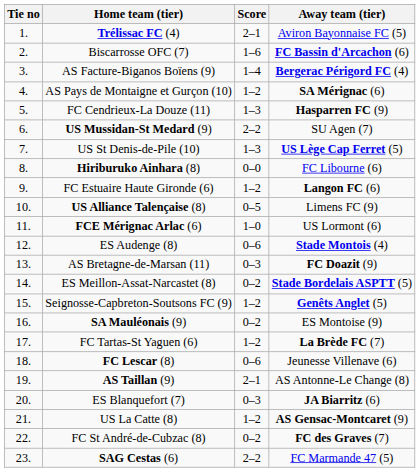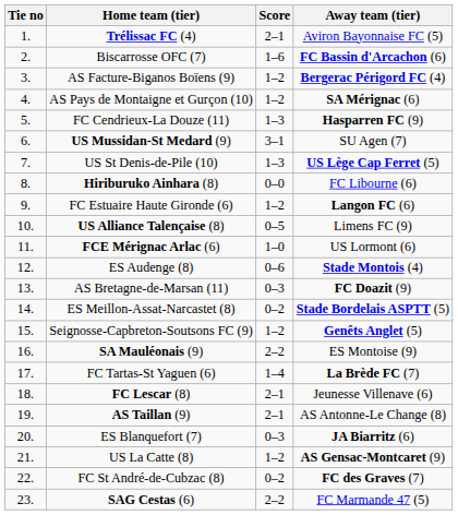AS Facture-Biganos Boïens (9) | Score: 1–4 -> 1–2
US Mussidan-St Medard (9) | Score: 2–2 -> 3–1
SA Mauléonais (9) | Score: 0–2 -> 2–2
FC Tartas-St Yaguen (6) | Score: 1–2 -> 1–4
FC Lescar (8) | Score: 0–6 -> 2–1
